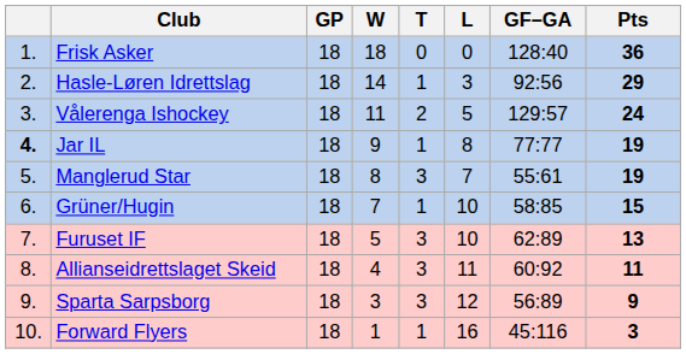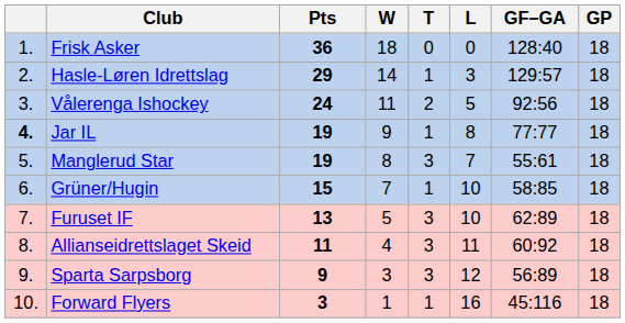columns swapped: GP <-> Pts
Hasle-Løren Idrettslag | GF–GA: 92:56 -> 129:57
Vålerenga Ishockey | GF–GA: 129:57 -> 92:56
